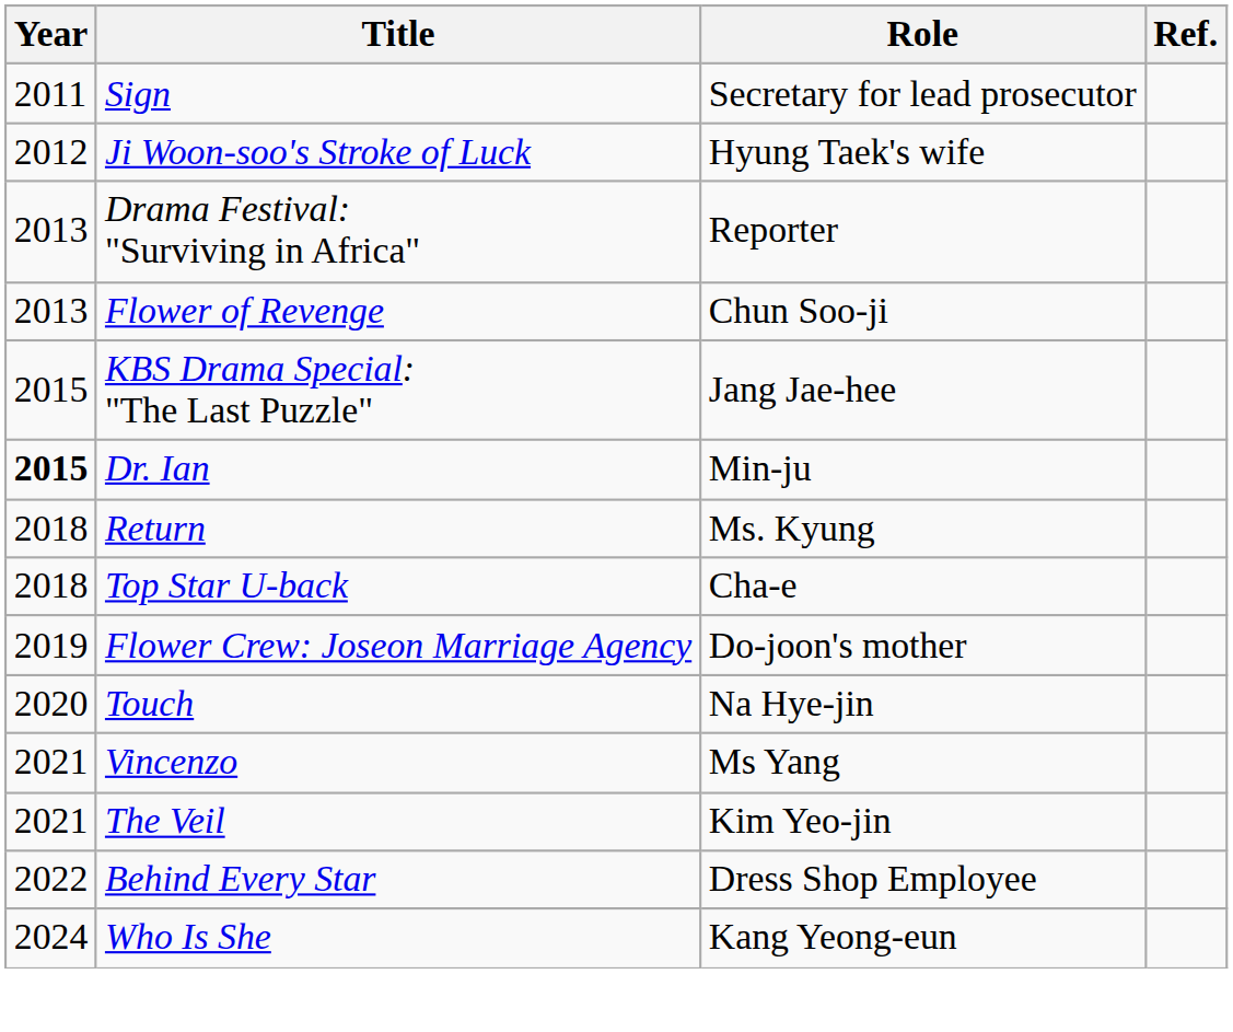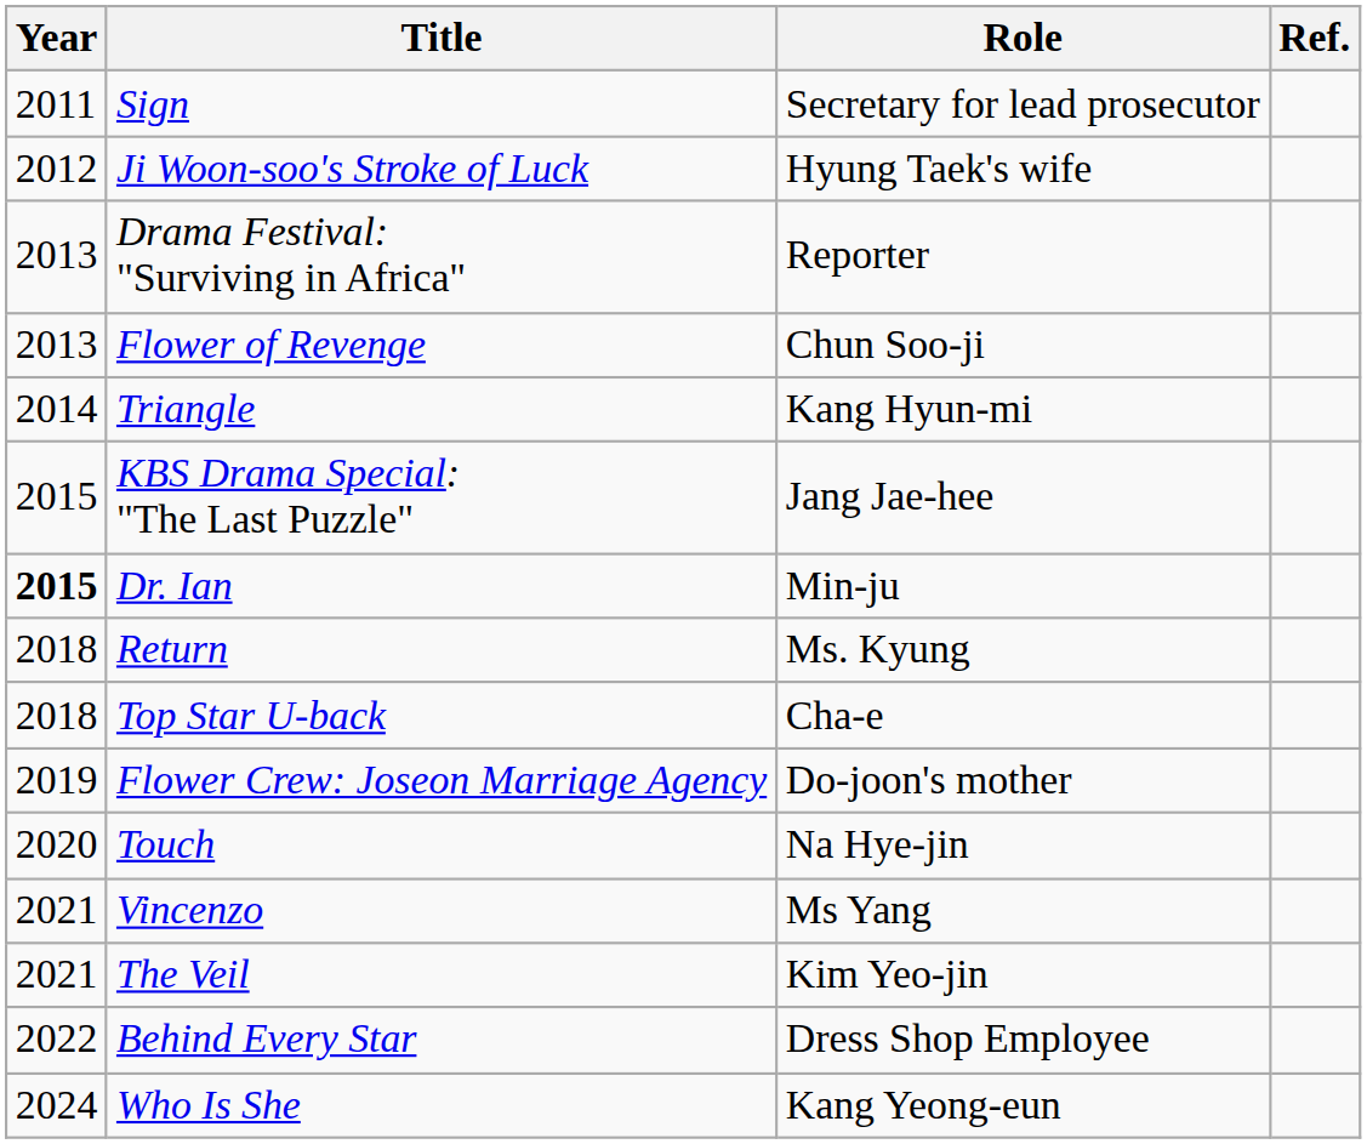+ row: 2014 | Triangle | Kang Hyun-mi
